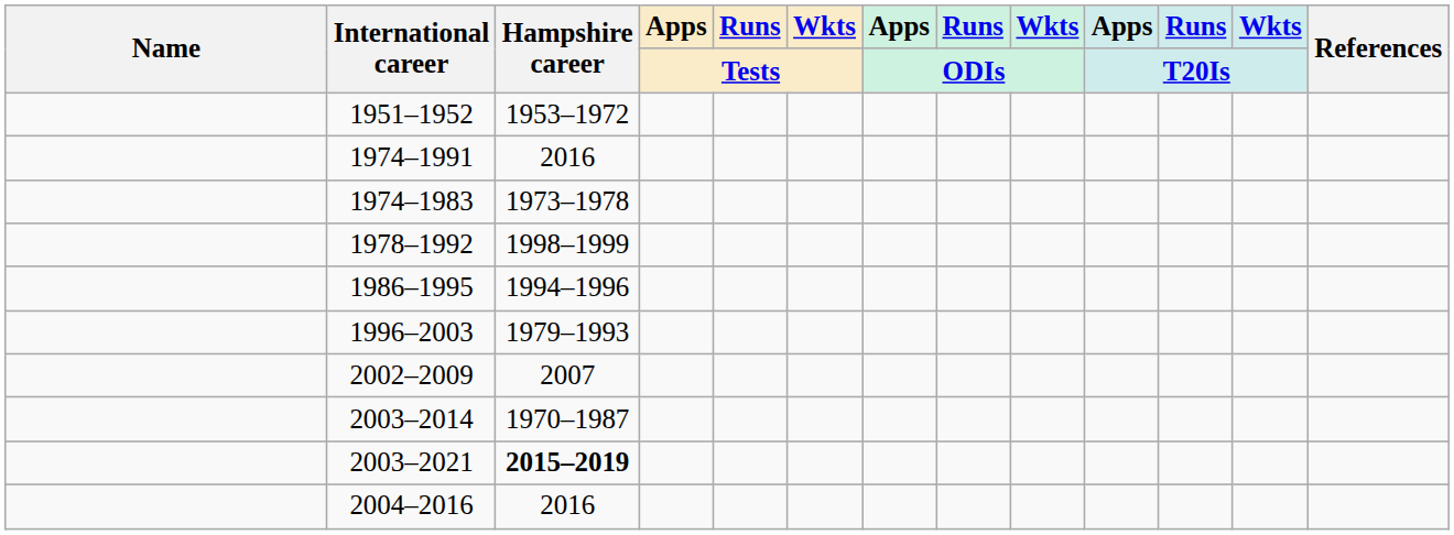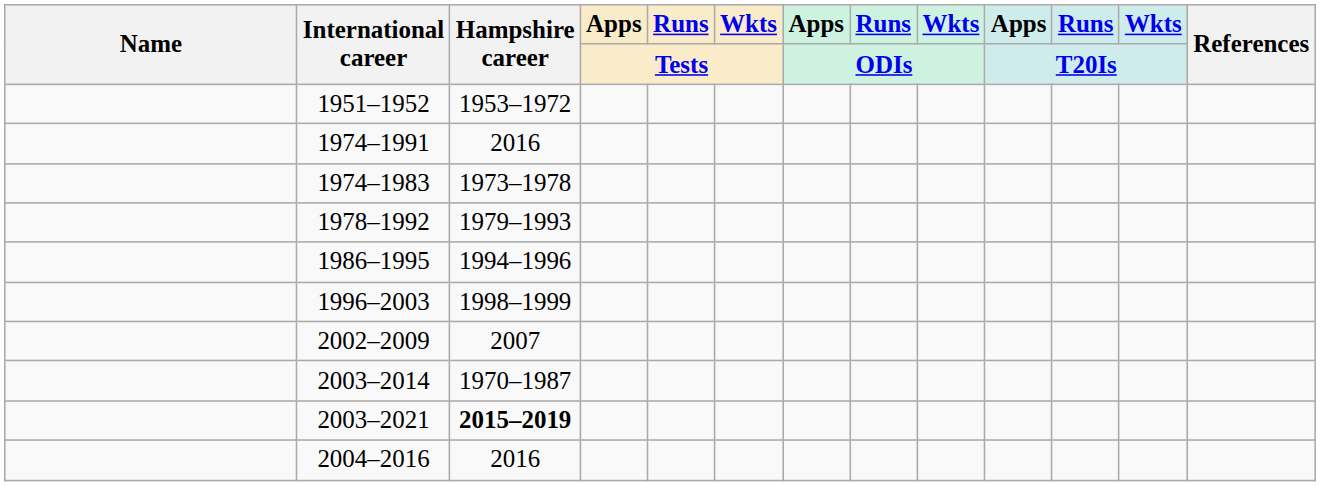1978–1992 | Hampshire career: 1998–1999 -> 1979–1993
1996–2003 | Hampshire career: 1979–1993 -> 1998–1999
